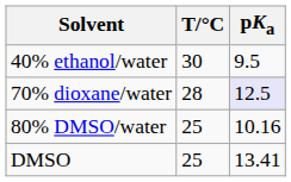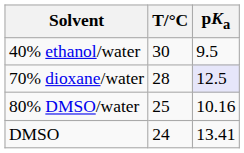DMSO | T/°C: 25 -> 24
